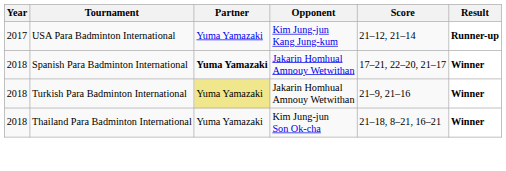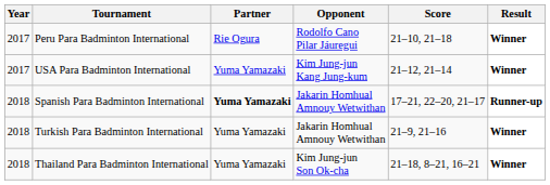+ row: 2017 | Peru Para Badminton International | Rie Ogura | Rodolfo Cano Pilar Jáuregui | 21–10, 21–18 | Winner
USA Para Badminton International | Result: Runner-up -> Winner
Spanish Para Badminton International | Result: Winner -> Runner-up
Turkish Para Badminton International | Partner: khaki background -> no background
